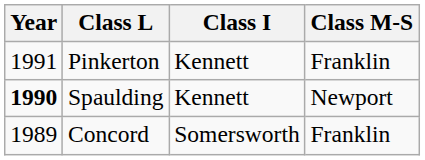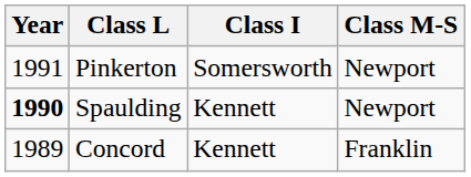Pinkerton | Class I: Kennett -> Somersworth
Pinkerton | Class M-S: Franklin -> Newport
Concord | Class I: Somersworth -> Kennett
